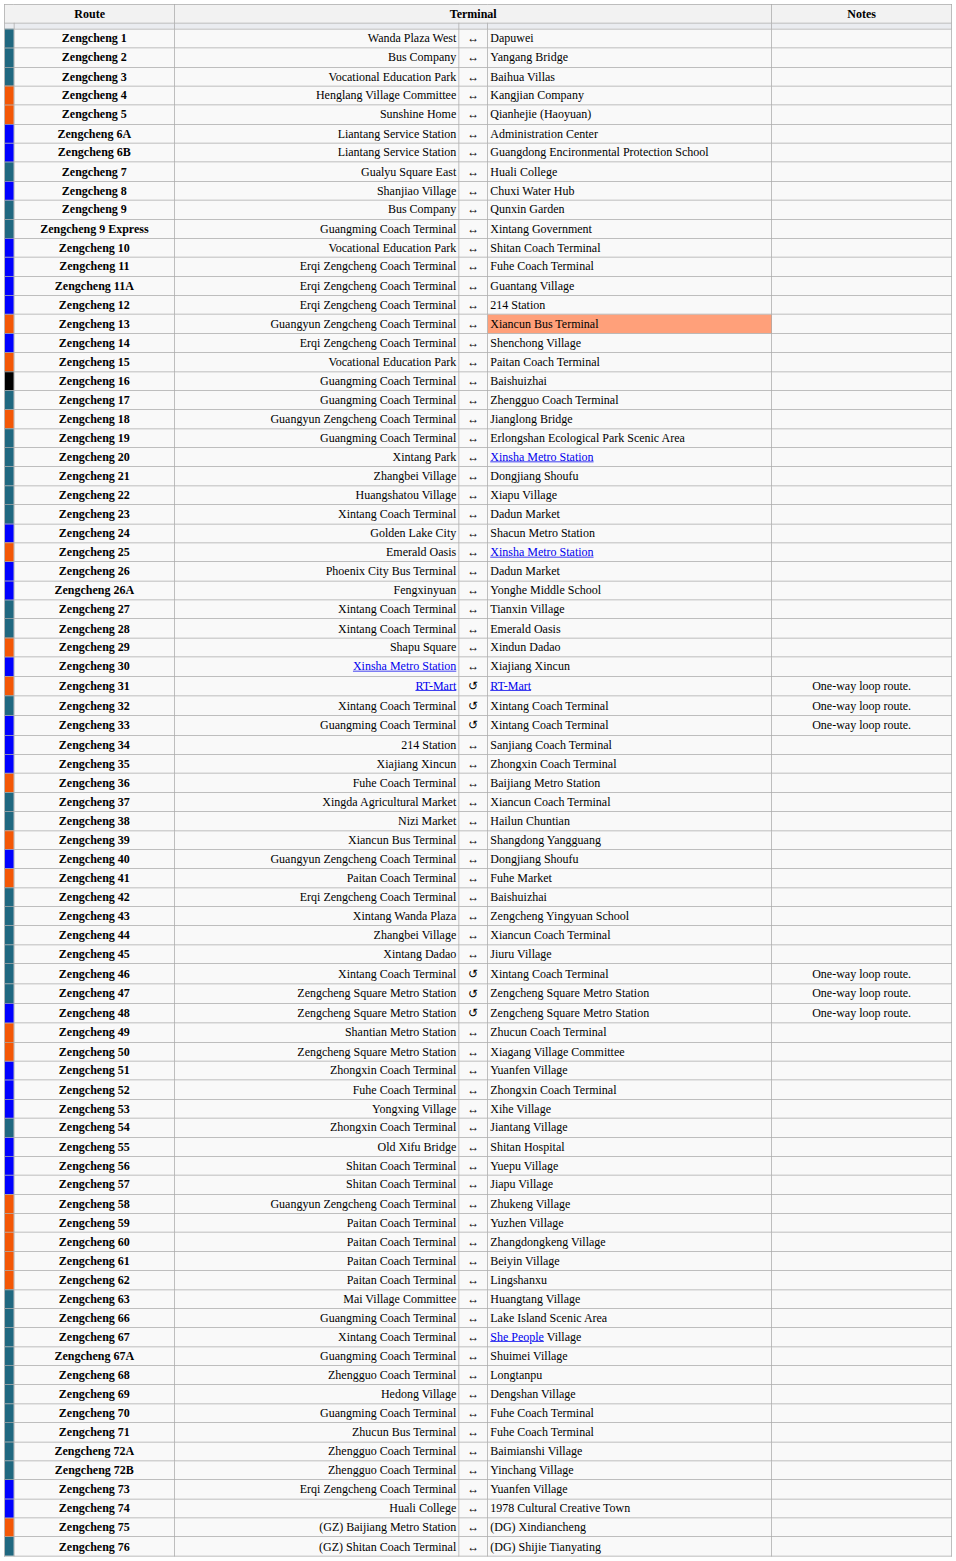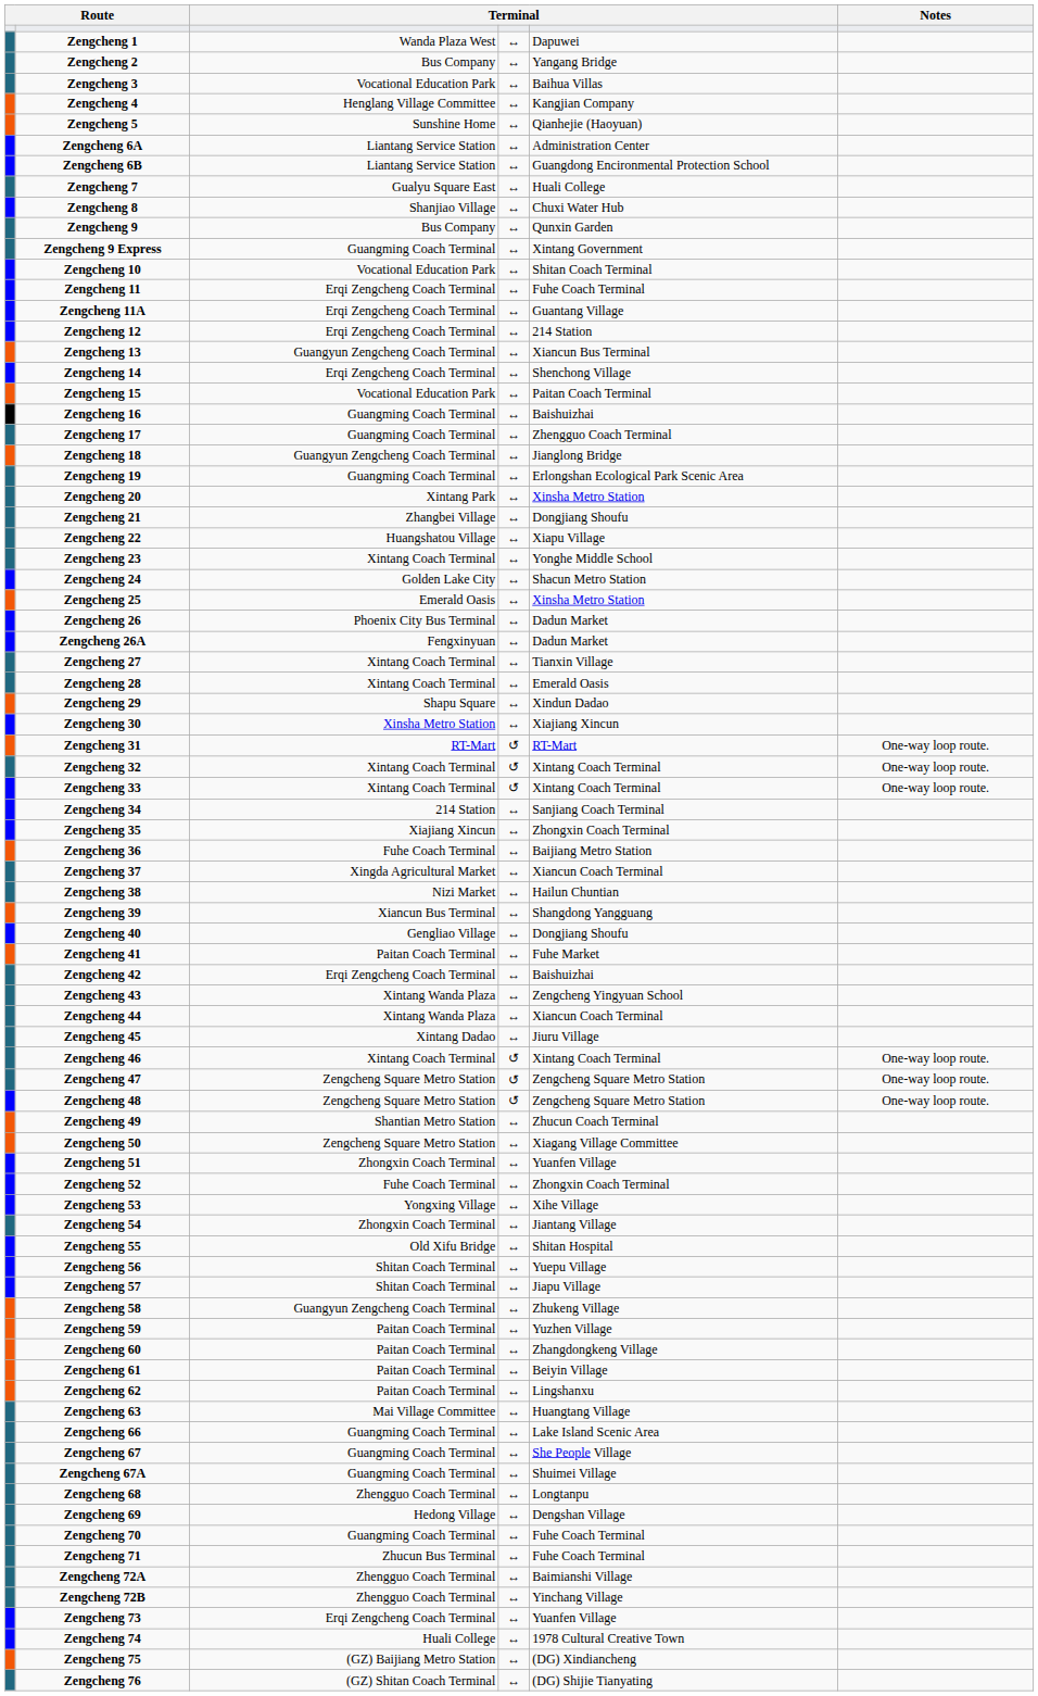Zengcheng 13 | column 5: lightsalmon background -> no background
Zengcheng 23 | column 5: Dadun Market -> Yonghe Middle School
Zengcheng 26A | column 5: Yonghe Middle School -> Dadun Market
Zengcheng 33 | column 3: Guangming Coach Terminal -> Xintang Coach Terminal
Zengcheng 40 | column 3: Guangyun Zengcheng Coach Terminal -> Gengliao Village
Zengcheng 44 | column 3: Zhangbei Village -> Xintang Wanda Plaza
Zengcheng 67 | column 3: Xintang Coach Terminal -> Guangming Coach Terminal
